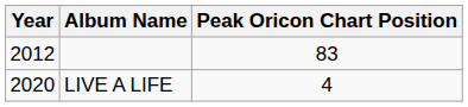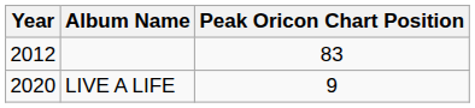LIVE A LIFE | Peak Oricon Chart Position: 4 -> 9
